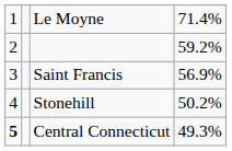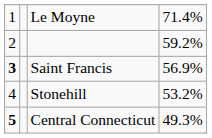Saint Francis | column 1: normal -> bold
Stonehill | column 4: 50.2% -> 53.2%
